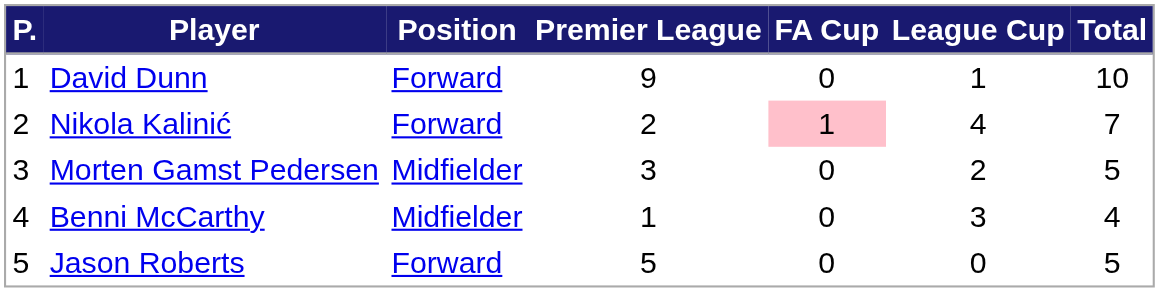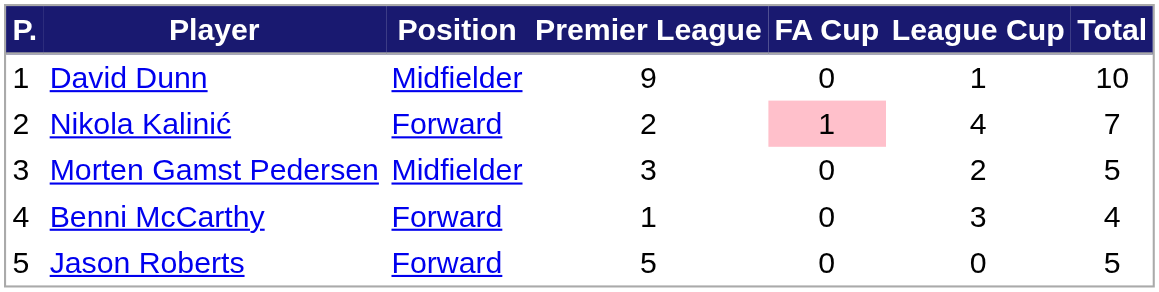David Dunn | Position: Forward -> Midfielder
Benni McCarthy | Position: Midfielder -> Forward
